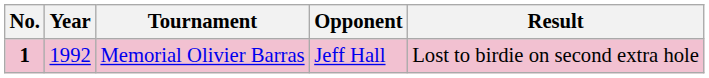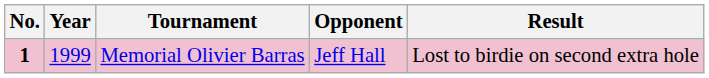Memorial Olivier Barras | Year: 1992 -> 1999
